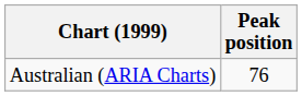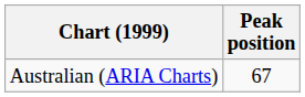Australian (ARIA Charts) | Peak position: 76 -> 67
